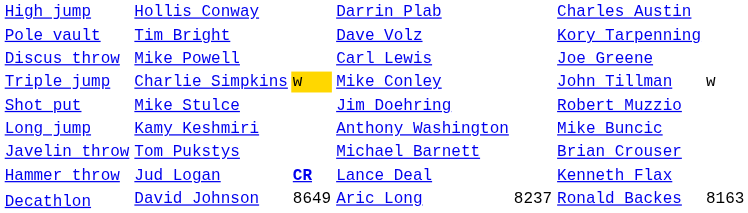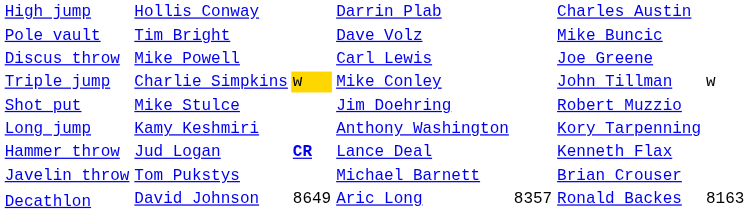Tim Bright | column 6: Kory Tarpenning -> Mike Buncic
Kamy Keshmiri | column 6: Mike Buncic -> Kory Tarpenning
rows swapped: Jud Logan <-> Tom Pukstys
David Johnson | column 5: 8237 -> 8357
